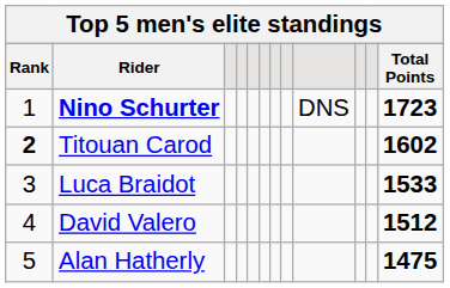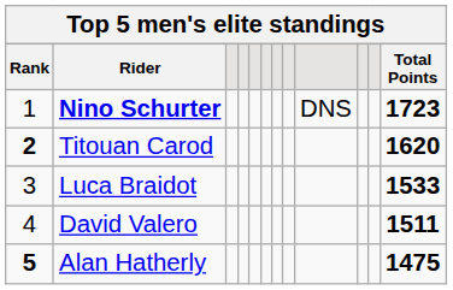Titouan Carod | Total Points: 1602 -> 1620
David Valero | Total Points: 1512 -> 1511
Alan Hatherly | Rank: normal -> bold
